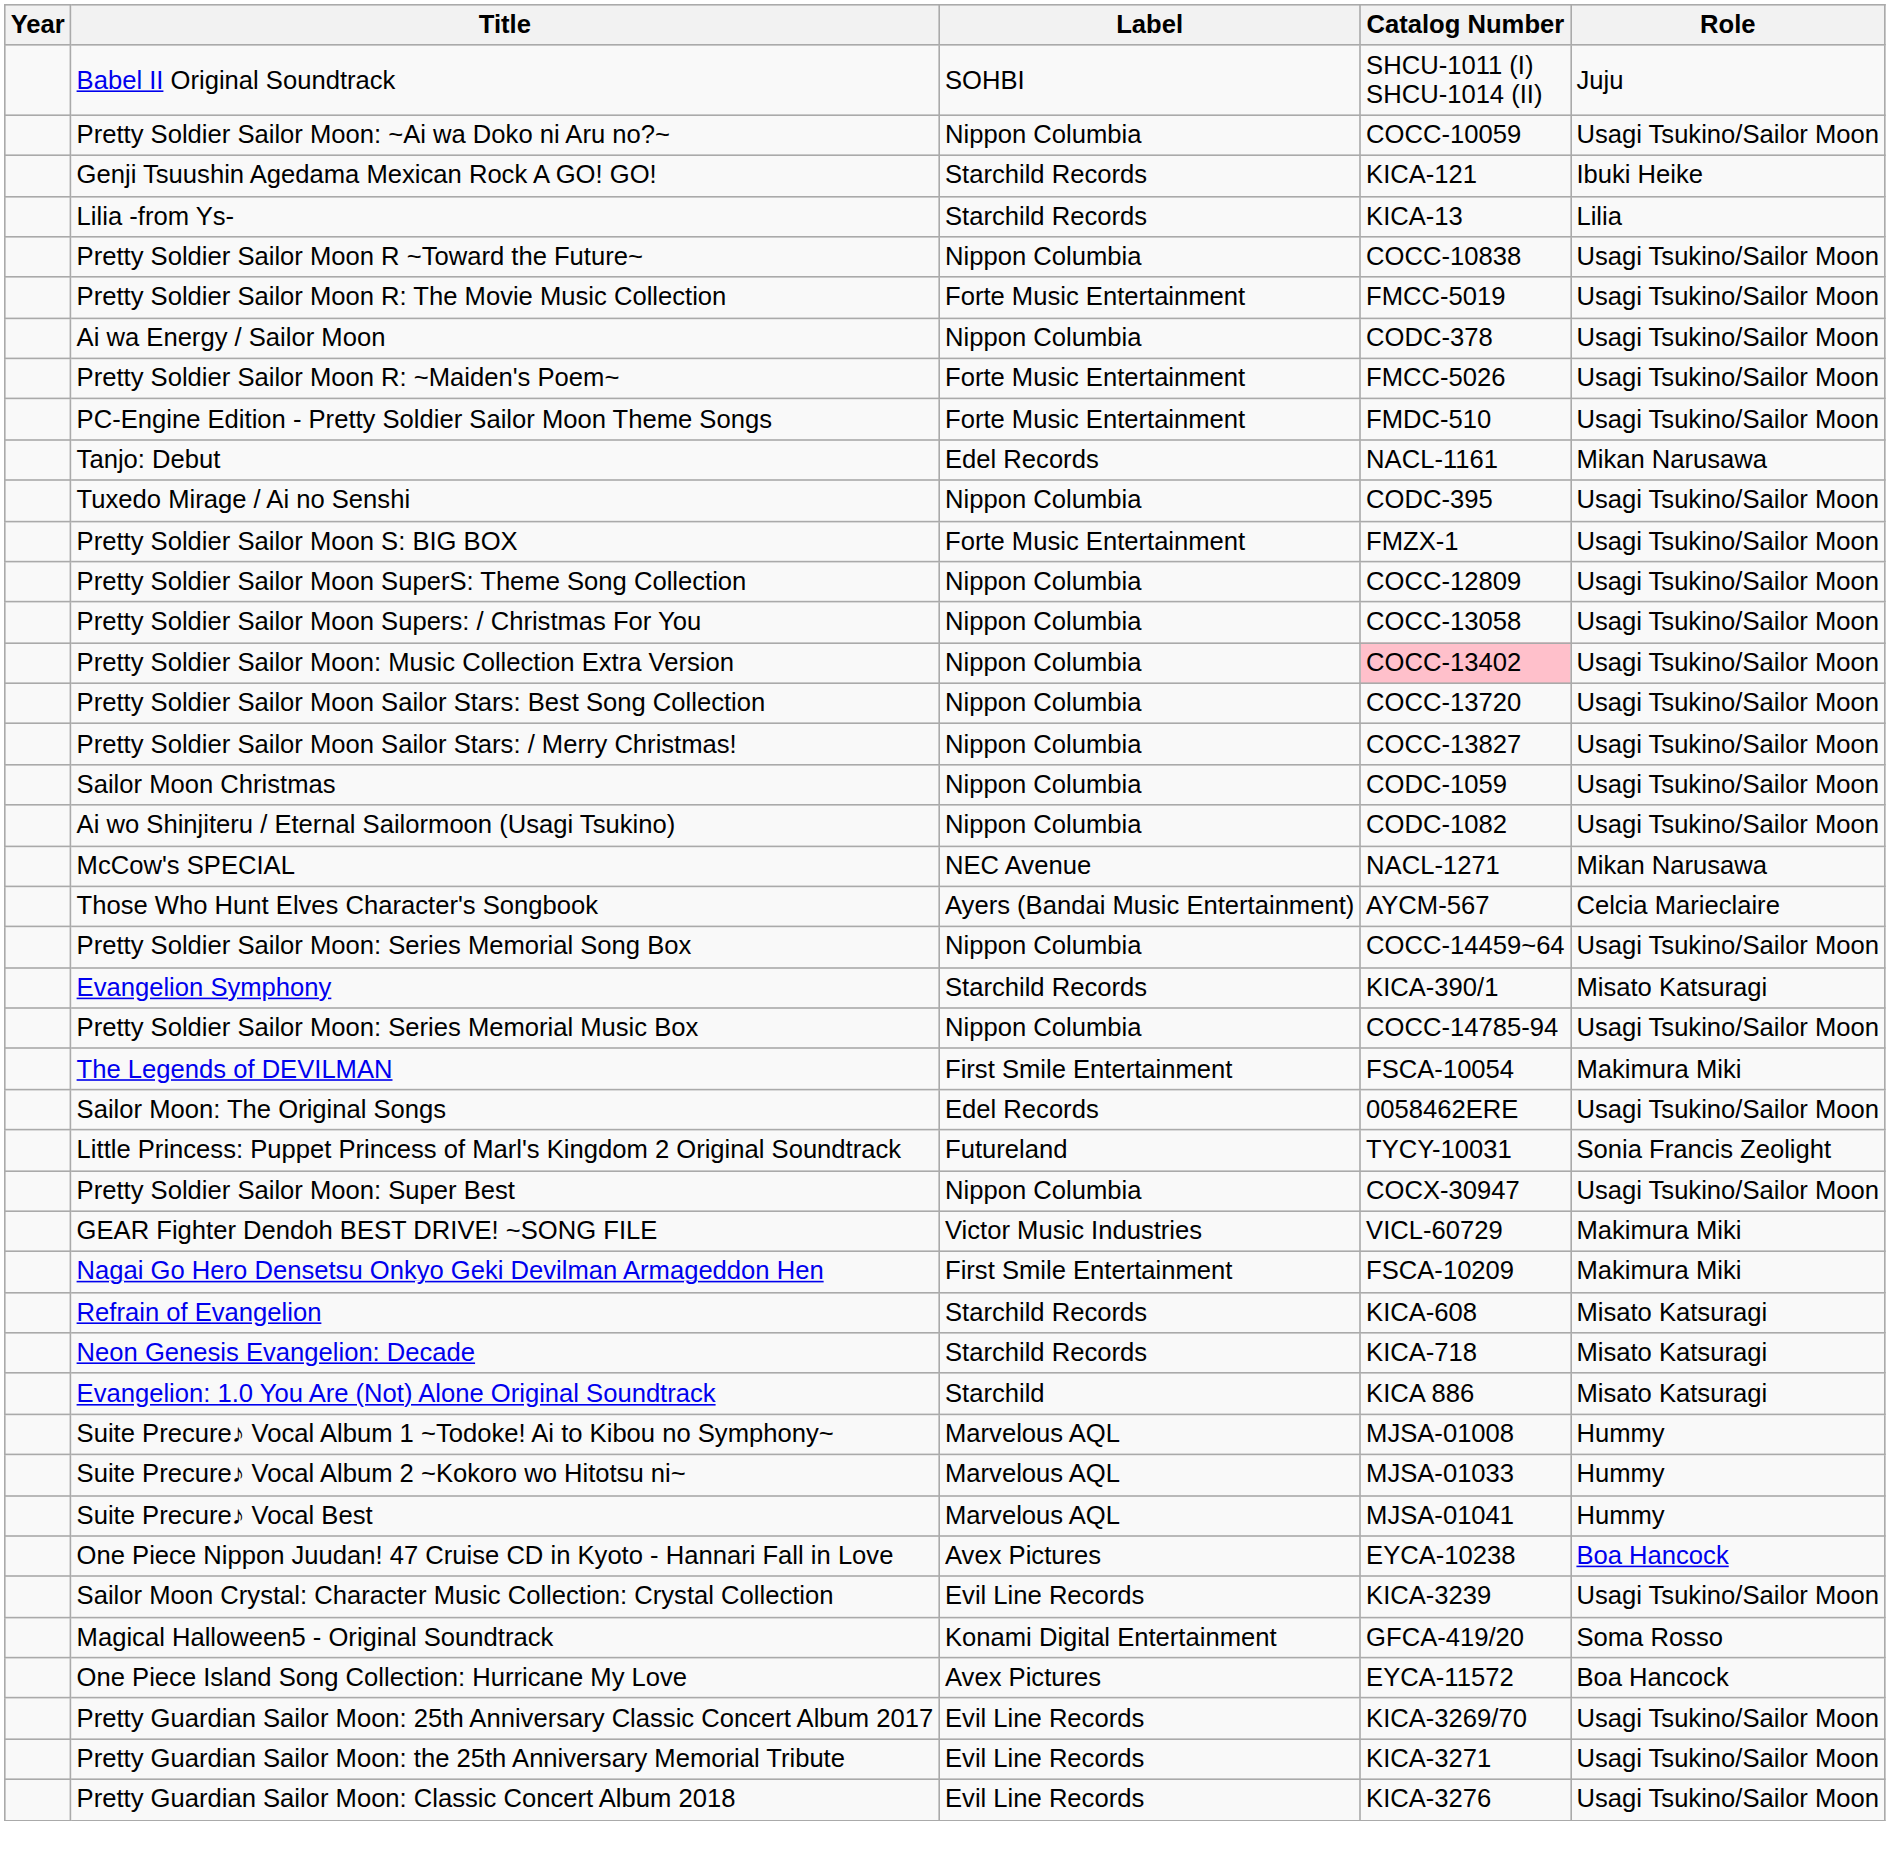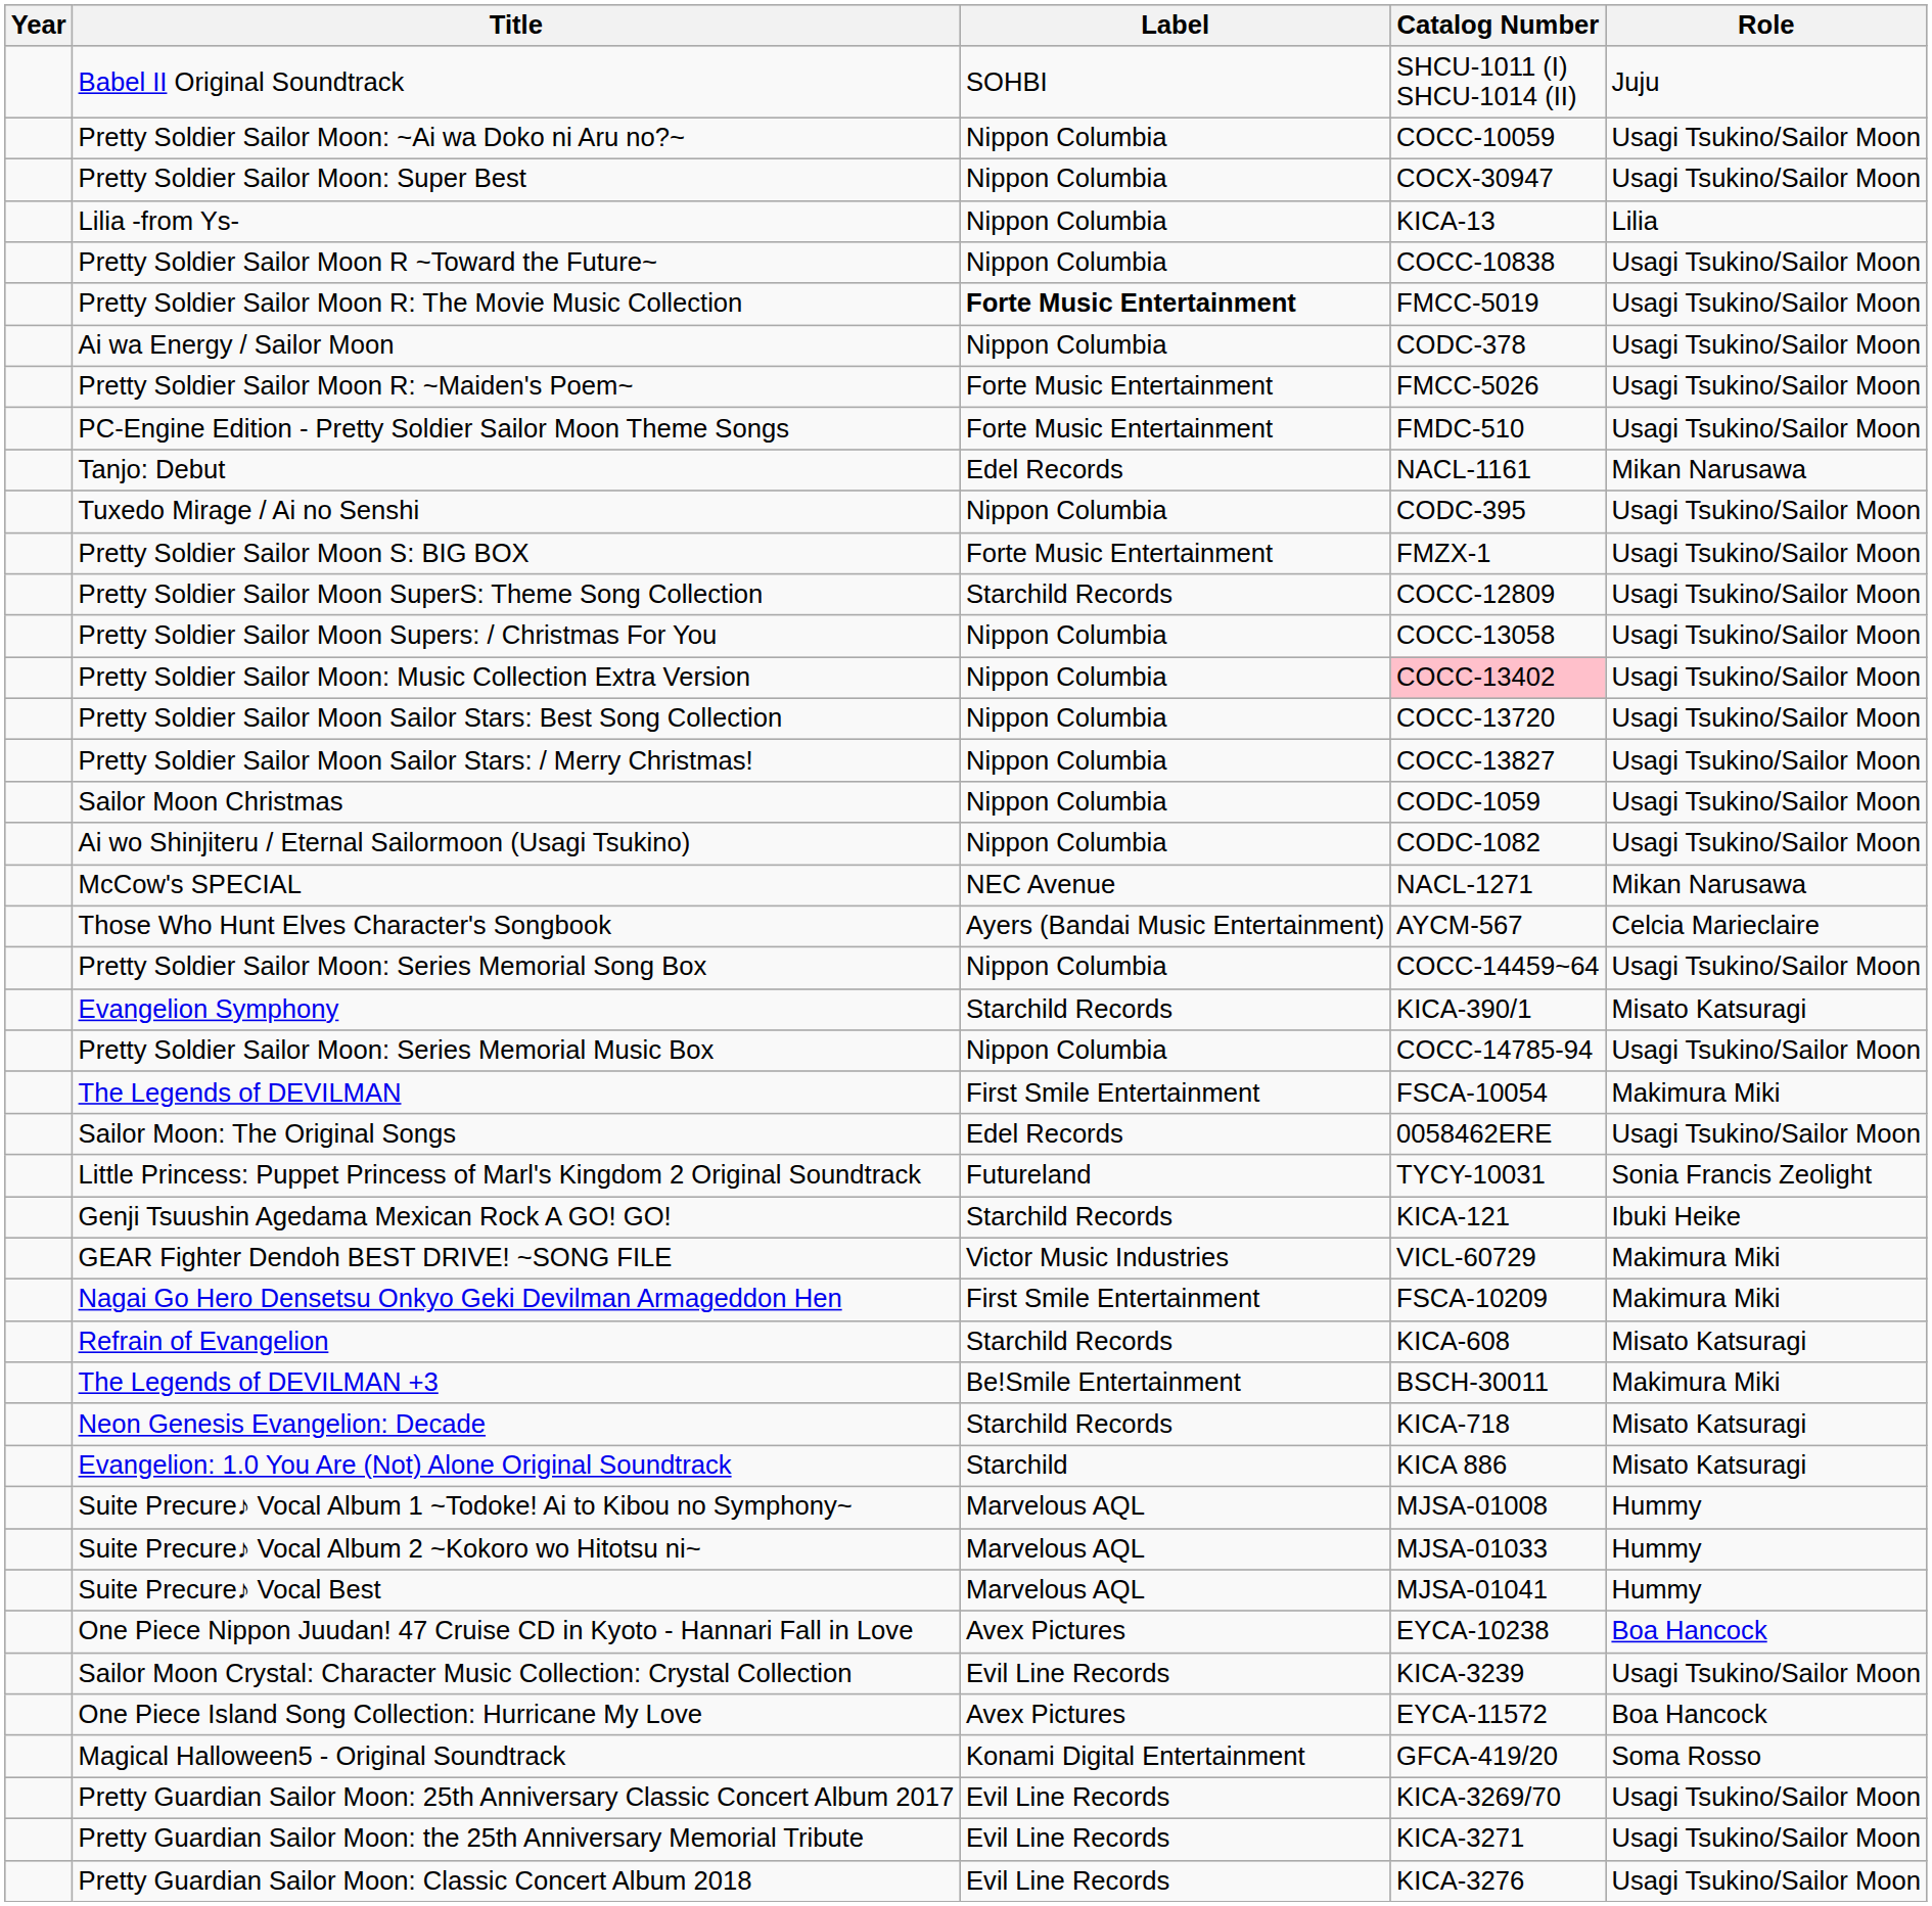rows swapped: Genji Tsuushin Agedama Mexican Rock A GO! GO! <-> Pretty Soldier Sailor Moon: Super Best
Lilia -from Ys- | Label: Starchild Records -> Nippon Columbia
Pretty Soldier Sailor Moon R: The Movie Music Collection | Label: normal -> bold
Pretty Soldier Sailor Moon SuperS: Theme Song Collection | Label: Nippon Columbia -> Starchild Records
+ row: The Legends of DEVILMAN +3 | Be!Smile Entertainment | BSCH-30011 | Makimura Miki
rows swapped: Magical Halloween5 - Original Soundtrack <-> One Piece Island Song Collection: Hurricane My Love
